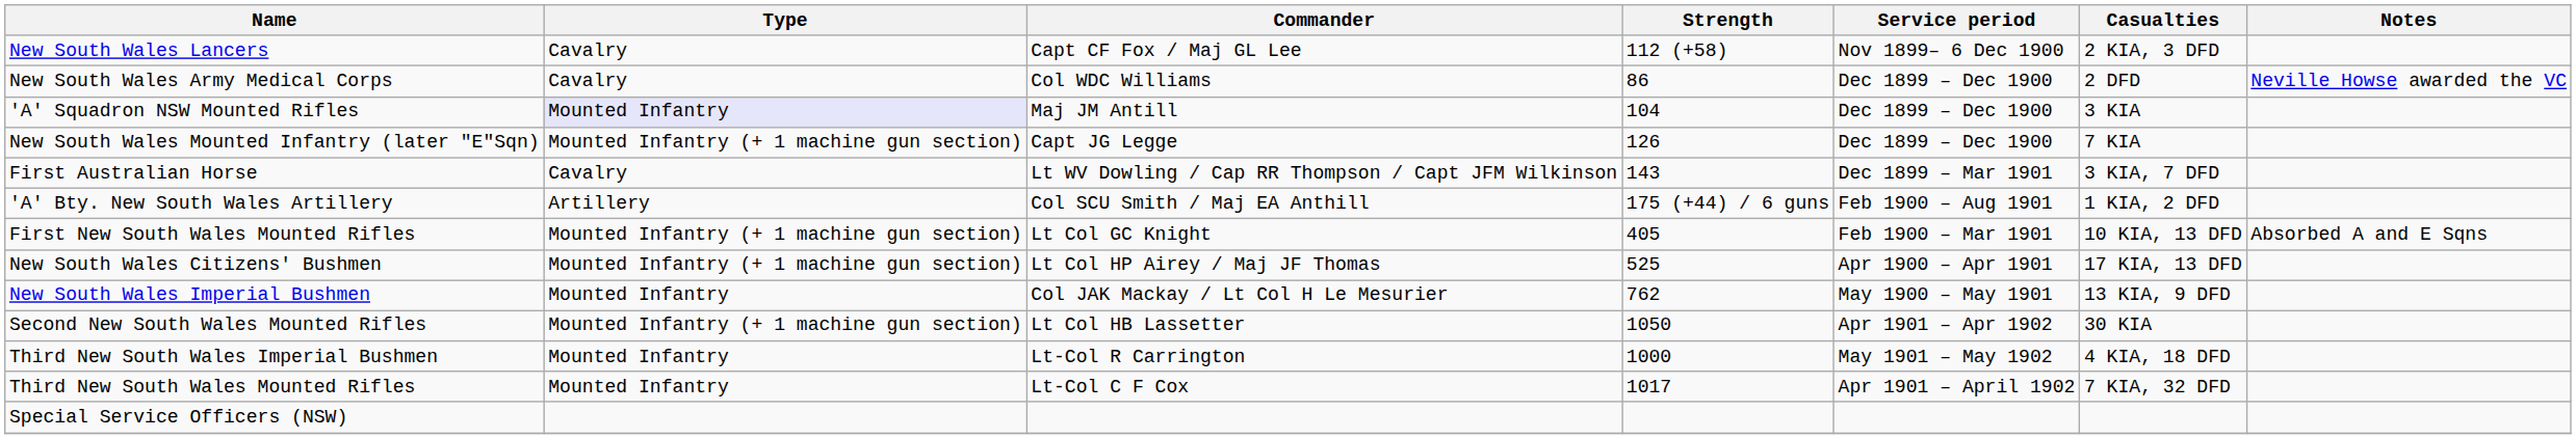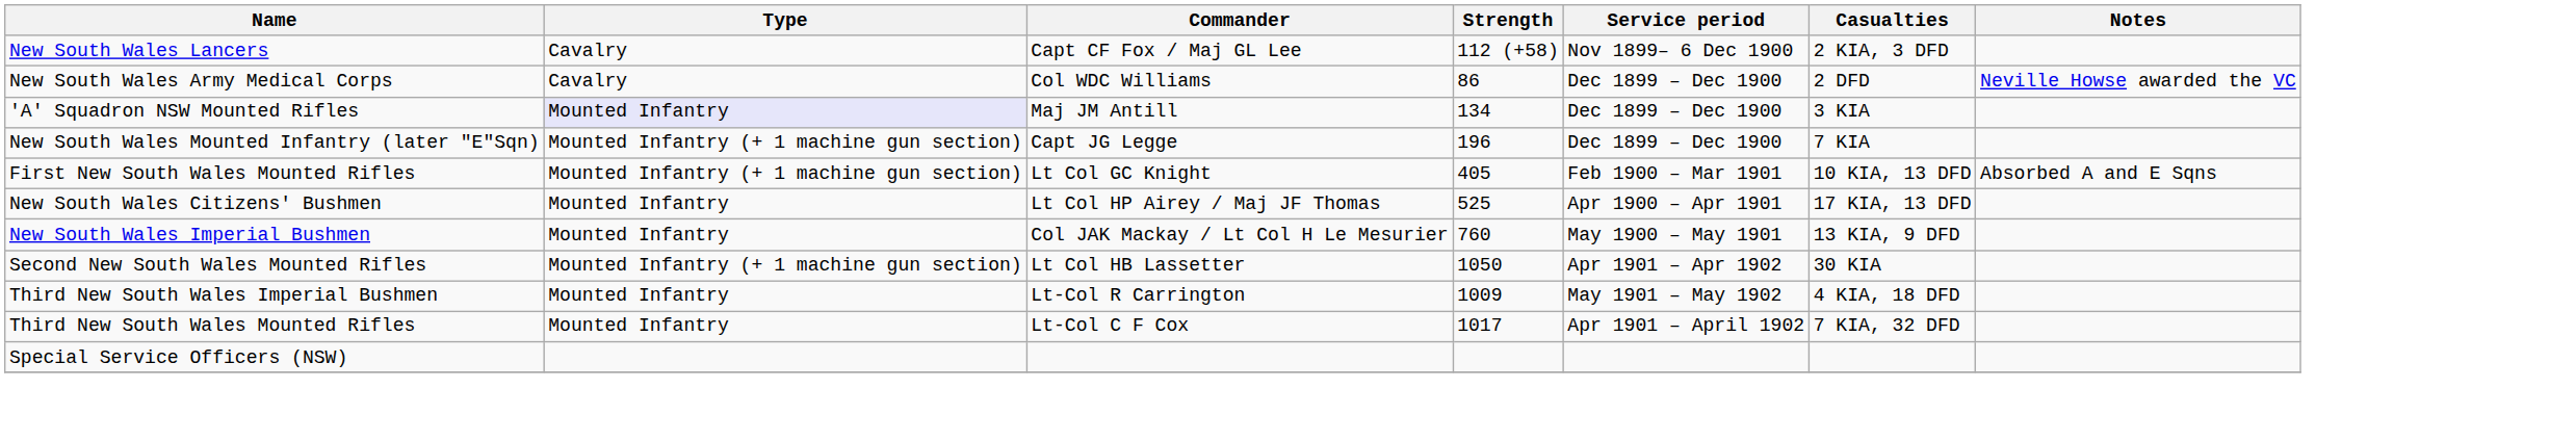'A' Squadron NSW Mounted Rifles | Strength: 104 -> 134
New South Wales Mounted Infantry (later "E"Sqn) | Strength: 126 -> 196
- row: First Australian Horse | Cavalry | Lt WV Dowling / Cap RR Thompson / Capt JFM Wilkinson | 143 | Dec 1899 – Mar 1901 | 3 KIA, 7 DFD
- row: 'A' Bty. New South Wales Artillery | Artillery | Col SCU Smith / Maj EA Anthill | 175 (+44) / 6 guns | Feb 1900 – Aug 1901 | 1 KIA, 2 DFD
New South Wales Citizens' Bushmen | Type: Mounted Infantry (+ 1 machine gun section) -> Mounted Infantry
New South Wales Imperial Bushmen | Strength: 762 -> 760
Third New South Wales Imperial Bushmen | Strength: 1000 -> 1009
